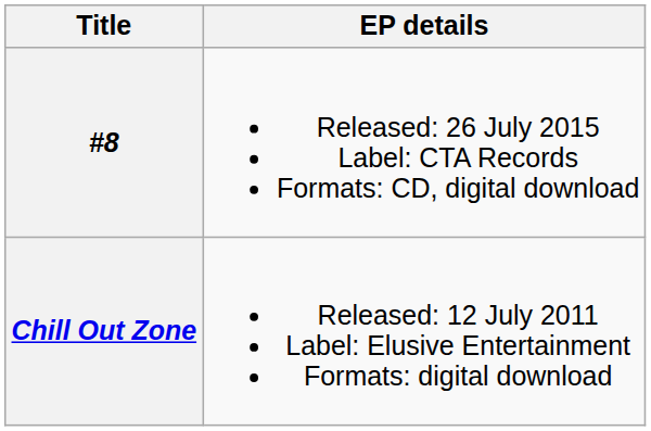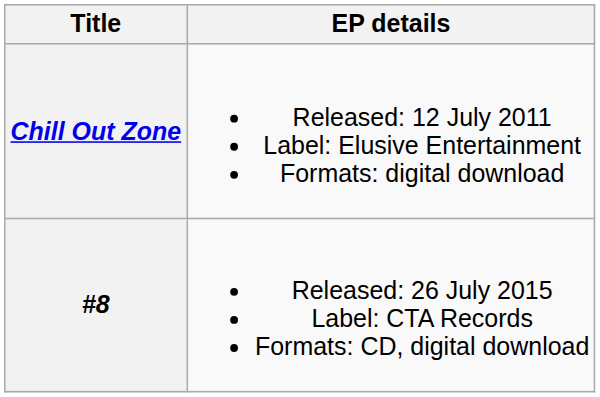rows swapped: Chill Out Zone <-> #8
